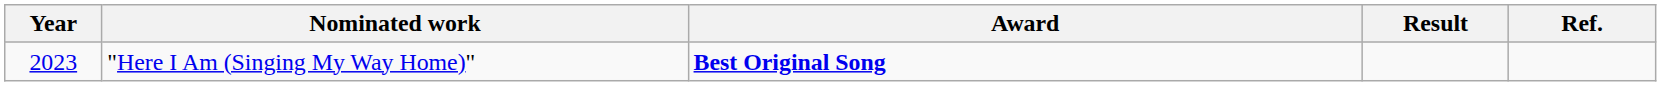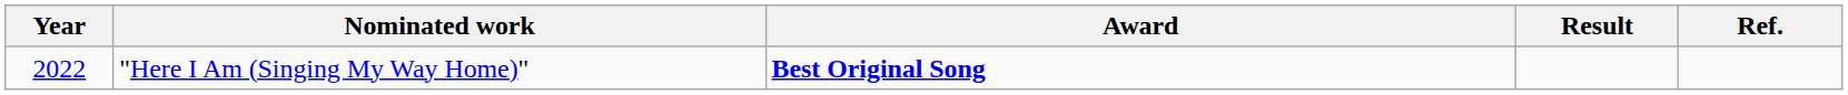"Here I Am (Singing My Way Home)" | Year: 2023 -> 2022
